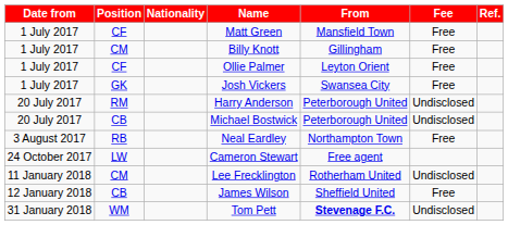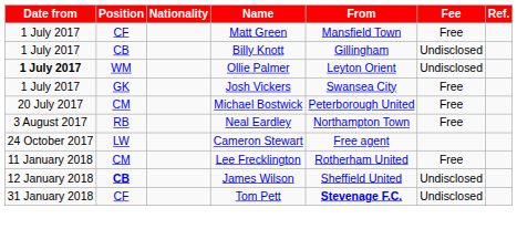Billy Knott | Position: CM -> CB
Billy Knott | Fee: Free -> Undisclosed
Ollie Palmer | Date from: normal -> bold
Ollie Palmer | Position: CF -> WM
Ollie Palmer | Fee: Free -> Undisclosed
- row: 20 July 2017 | RM | Harry Anderson | Peterborough United | Undisclosed
Michael Bostwick | Position: CB -> CM
Michael Bostwick | Fee: Undisclosed -> Free
Lee Frecklington | Fee: Undisclosed -> Free
James Wilson | Position: normal -> bold
James Wilson | Fee: Free -> Undisclosed
Tom Pett | Position: WM -> CF
